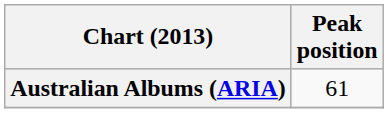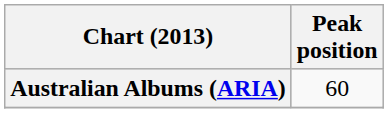Australian Albums (ARIA) | Peak position: 61 -> 60
